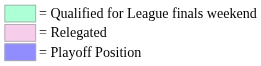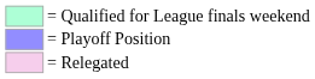rows swapped: = Playoff Position <-> = Relegated
